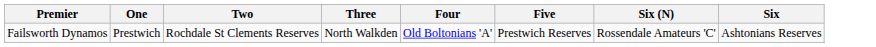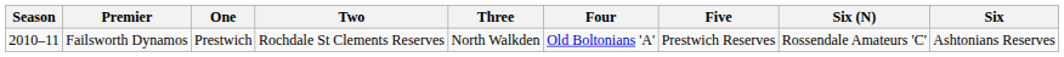+ column: Season | 2010–11
